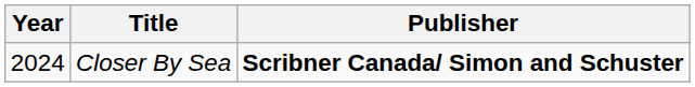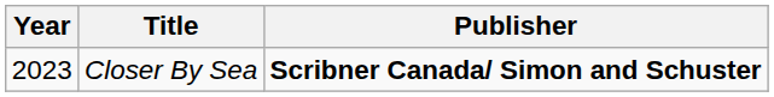Closer By Sea | Year: 2024 -> 2023
